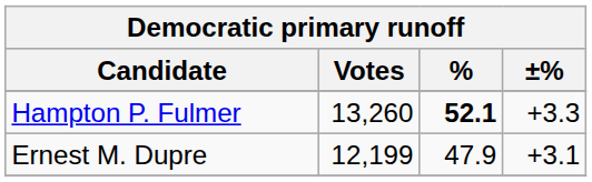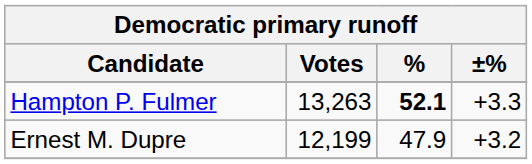Hampton P. Fulmer | Votes: 13,260 -> 13,263
Ernest M. Dupre | ±%: +3.1 -> +3.2
